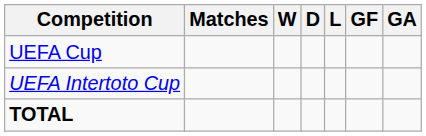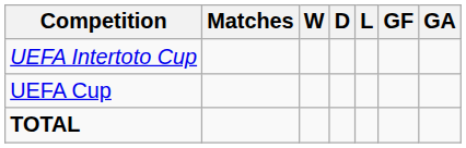rows swapped: UEFA Cup <-> UEFA Intertoto Cup
